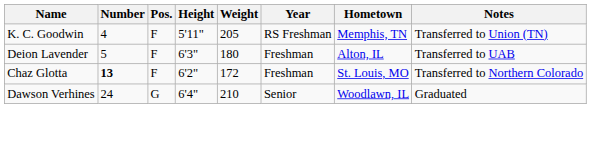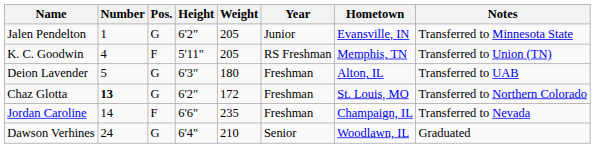+ row: Jalen Pendelton | 1 | G | 6'2" | 205 | Junior | Evansville, IN | Transferred to Minnesota State
Deion Lavender | Pos.: F -> G
Chaz Glotta | Pos.: F -> G
+ row: Jordan Caroline | 14 | F | 6'6" | 235 | Freshman | Champaign, IL | Transferred to Nevada
